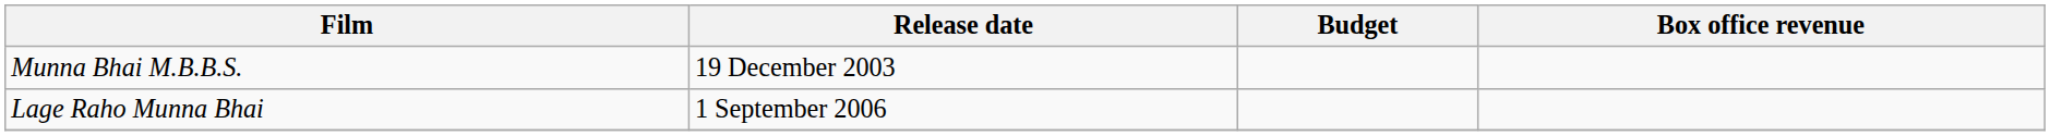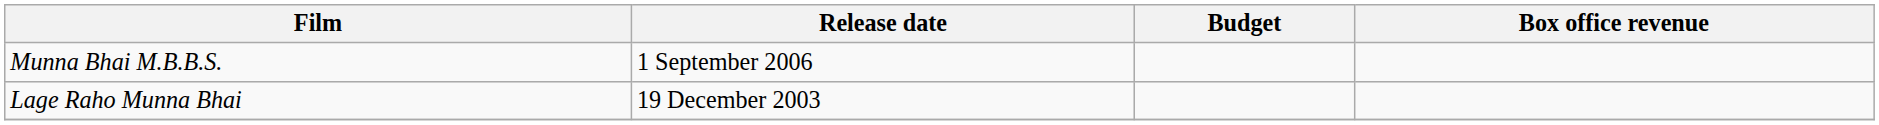Munna Bhai M.B.B.S. | Release date: 19 December 2003 -> 1 September 2006
Lage Raho Munna Bhai | Release date: 1 September 2006 -> 19 December 2003
